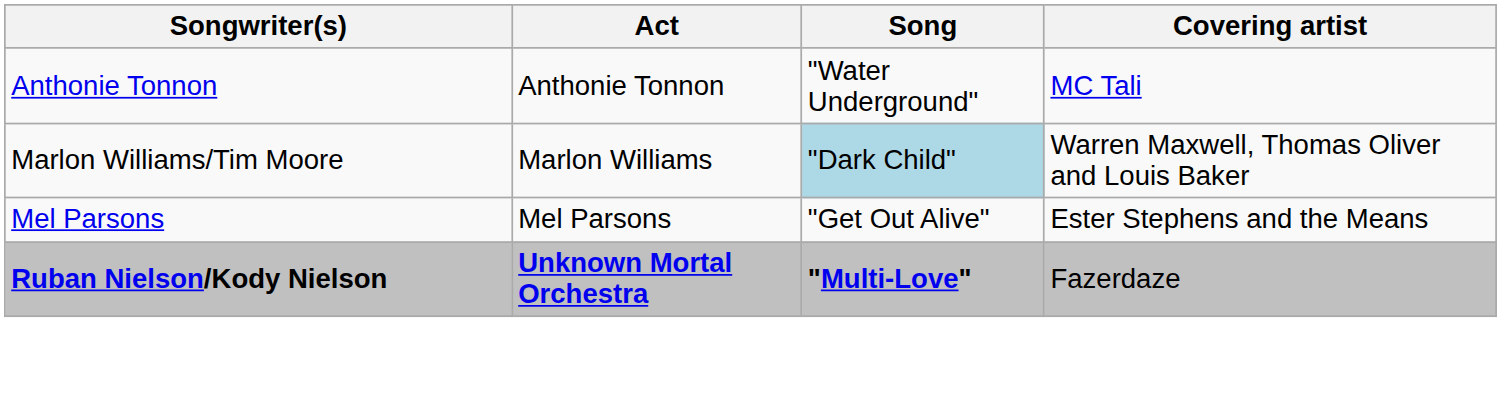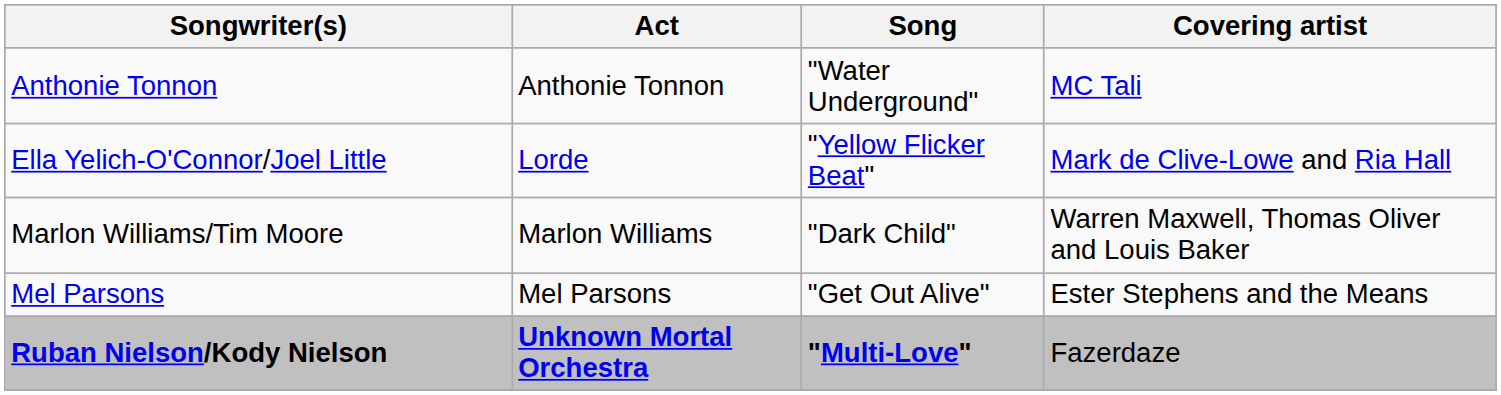+ row: Ella Yelich-O'Connor/Joel Little | Lorde | "Yellow Flicker Beat" | Mark de Clive-Lowe and Ria Hall
Marlon Williams/Tim Moore | Song: lightblue background -> no background
